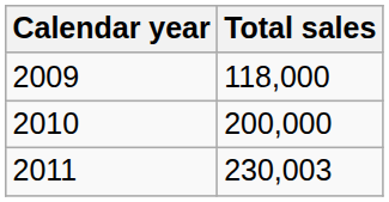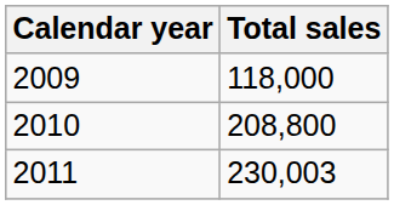2010 | Total sales: 200,000 -> 208,800
